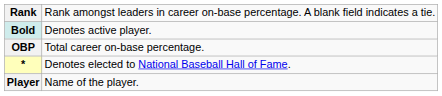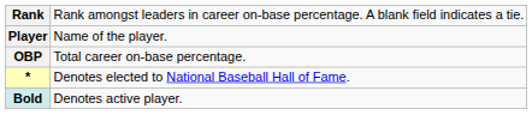rows swapped: Player <-> Bold
